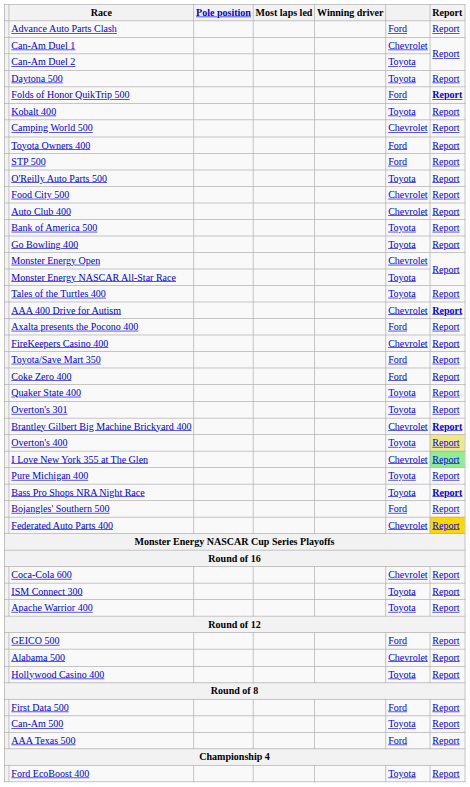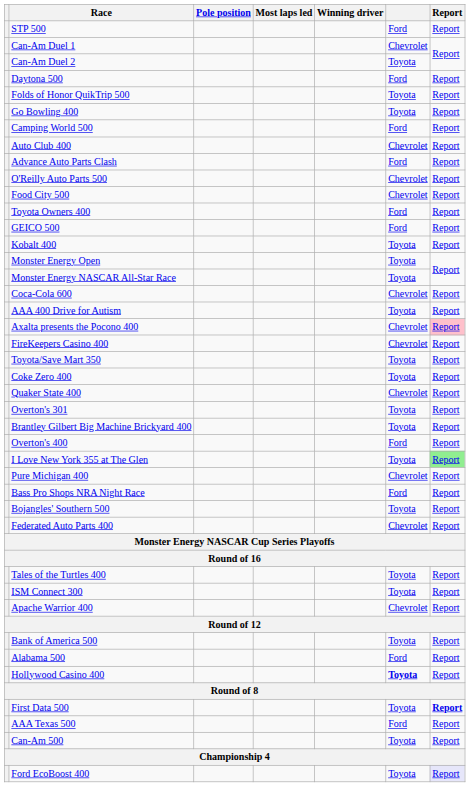rows swapped: Advance Auto Parts Clash <-> STP 500
Daytona 500 | column 6: Toyota -> Ford
Folds of Honor QuikTrip 500 | column 6: Ford -> Toyota
Folds of Honor QuikTrip 500 | Report: bold -> normal
rows swapped: Kobalt 400 <-> Go Bowling 400
Camping World 500 | column 6: Chevrolet -> Ford
rows swapped: Auto Club 400 <-> Toyota Owners 400
O'Reilly Auto Parts 500 | column 6: Toyota -> Chevrolet
rows swapped: GEICO 500 <-> Bank of America 500
Monster Energy Open | column 6: Chevrolet -> Toyota
rows swapped: Coca-Cola 600 <-> Tales of the Turtles 400
AAA 400 Drive for Autism | column 6: Chevrolet -> Toyota
AAA 400 Drive for Autism | Report: bold -> normal
Axalta presents the Pocono 400 | column 6: Ford -> Chevrolet
Axalta presents the Pocono 400 | Report: no background -> pink background
Toyota/Save Mart 350 | column 6: Ford -> Toyota
Coke Zero 400 | column 6: Ford -> Toyota
Quaker State 400 | column 6: Toyota -> Chevrolet
Brantley Gilbert Big Machine Brickyard 400 | column 6: Chevrolet -> Toyota
Brantley Gilbert Big Machine Brickyard 400 | Report: bold -> normal
Overton's 400 | column 6: Toyota -> Ford
Overton's 400 | Report: khaki background -> no background
I Love New York 355 at The Glen | column 6: Chevrolet -> Toyota
Pure Michigan 400 | column 6: Toyota -> Chevrolet
Bass Pro Shops NRA Night Race | column 6: Toyota -> Ford
Bass Pro Shops NRA Night Race | Report: bold -> normal
Bojangles' Southern 500 | column 6: Ford -> Toyota
Federated Auto Parts 400 | Report: gold background -> no background
Apache Warrior 400 | column 6: Toyota -> Chevrolet
Alabama 500 | column 6: Chevrolet -> Ford
Hollywood Casino 400 | column 6: normal -> bold
First Data 500 | column 6: Ford -> Toyota
First Data 500 | Report: normal -> bold
rows swapped: AAA Texas 500 <-> Can-Am 500
Ford EcoBoost 400 | Report: no background -> lavender background
